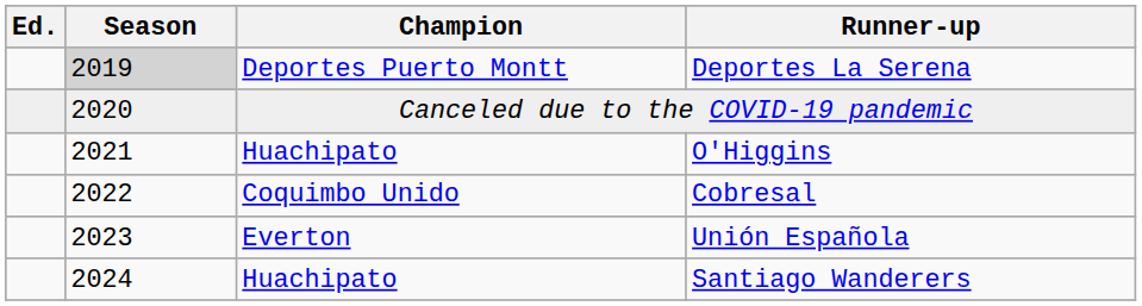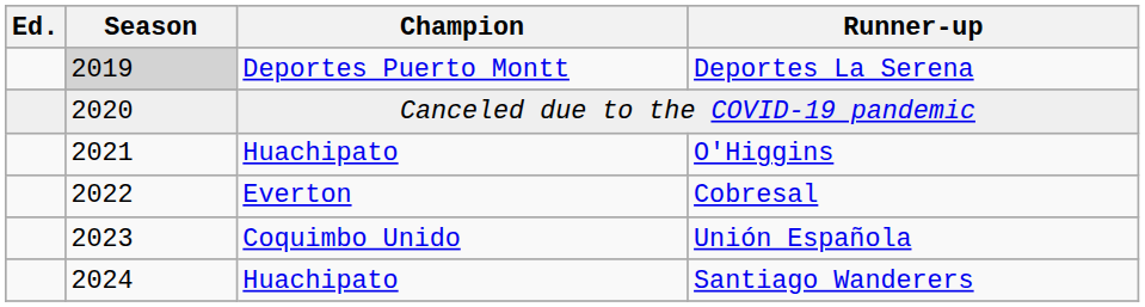Cobresal | Champion: Coquimbo Unido -> Everton
Unión Española | Champion: Everton -> Coquimbo Unido
